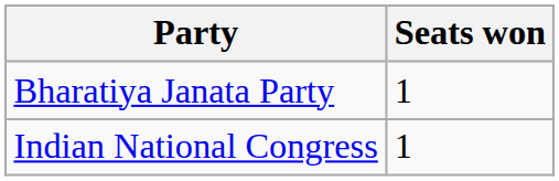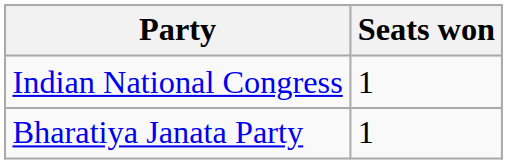rows swapped: Bharatiya Janata Party <-> Indian National Congress
